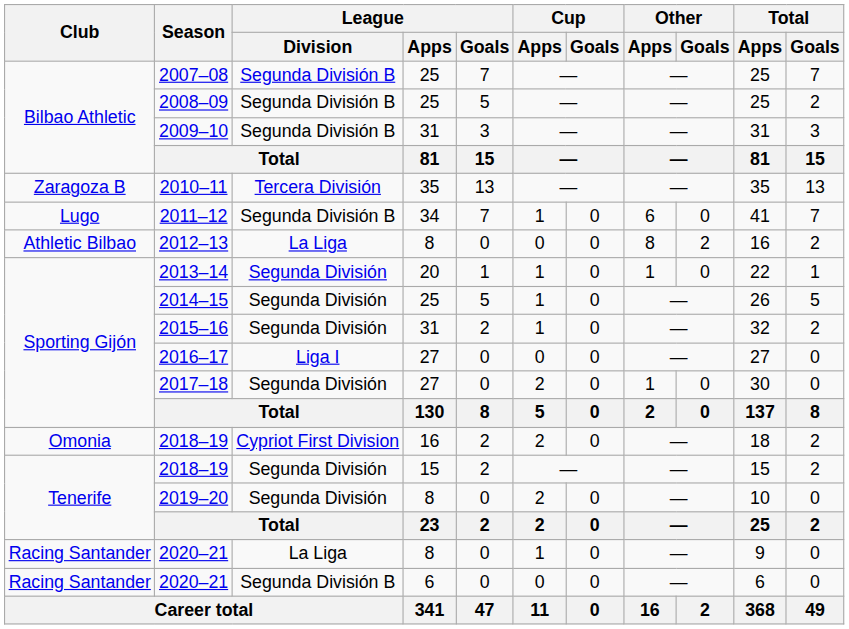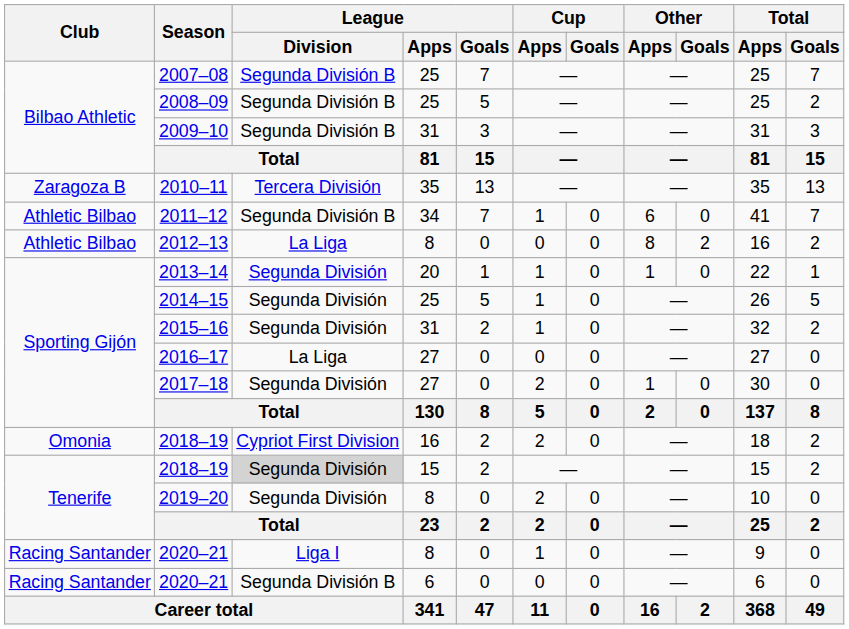2011–12 | Club: Lugo -> Athletic Bilbao
2016–17 | League / Division: Liga I -> La Liga
2018–19 / 15 | League / Division: no background -> lightgrey background
2020–21 / 8 | League / Division: La Liga -> Liga I
